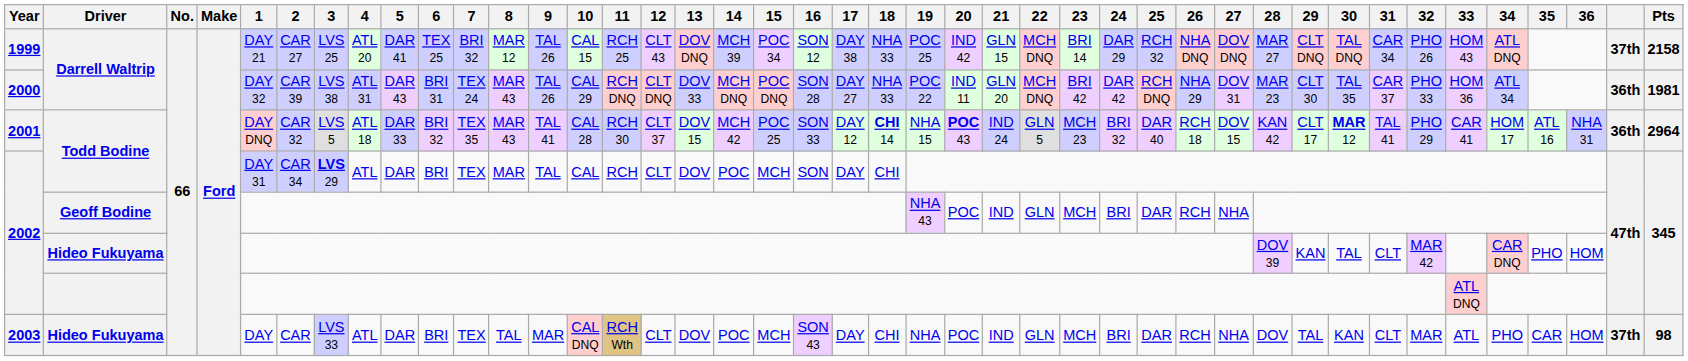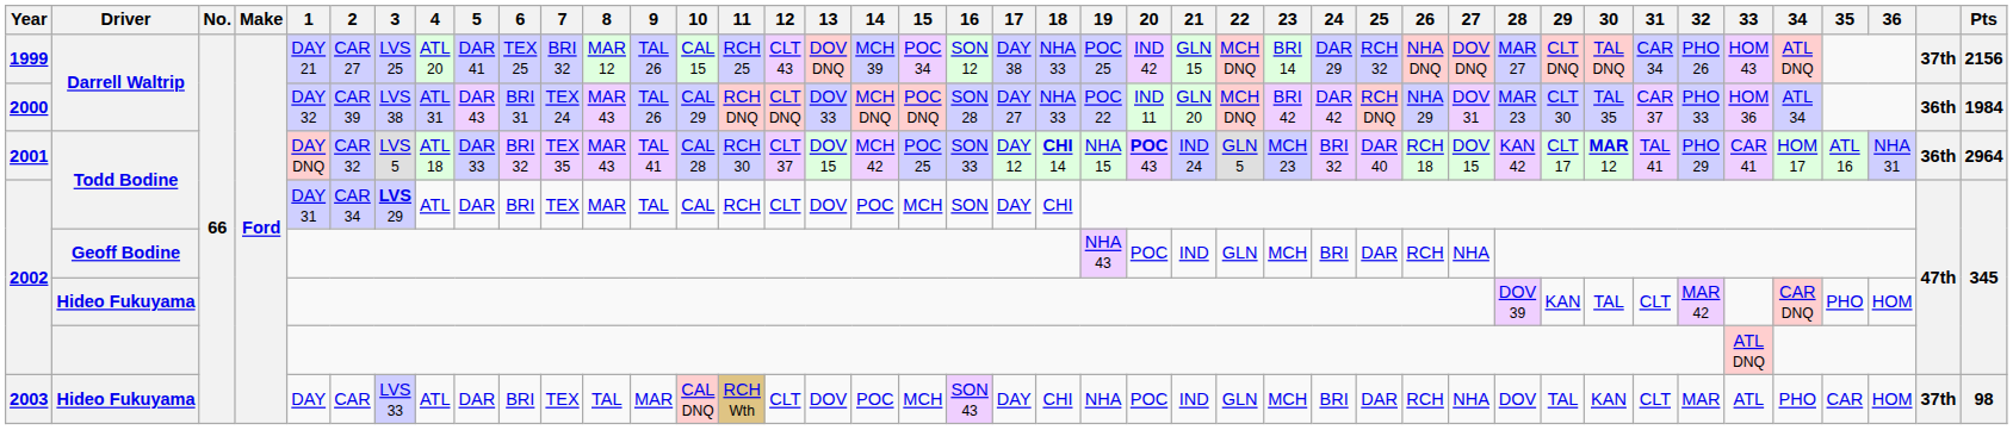1999 | Pts: 2158 -> 2156
2000 | Pts: 1981 -> 1984
